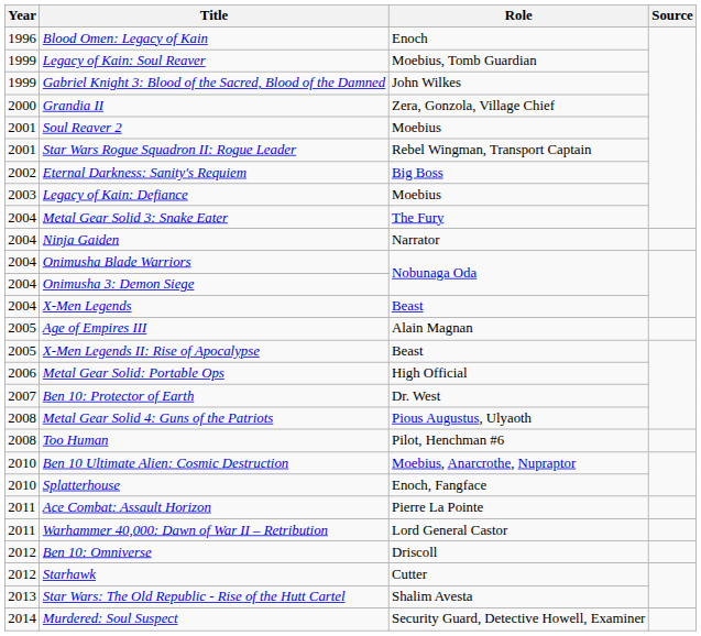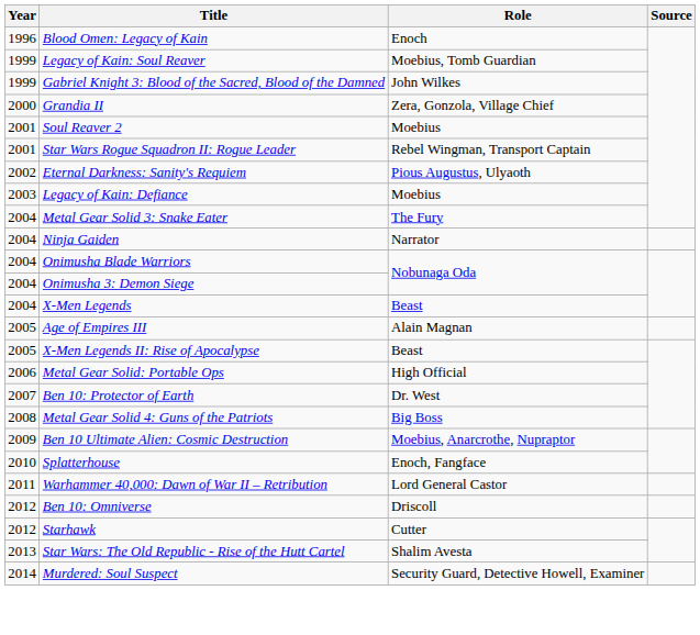Eternal Darkness: Sanity's Requiem | Role: Big Boss -> Pious Augustus, Ulyaoth
Metal Gear Solid 4: Guns of the Patriots | Role: Pious Augustus, Ulyaoth -> Big Boss
- row: 2008 | Too Human | Pilot, Henchman #6
Ben 10 Ultimate Alien: Cosmic Destruction | Year: 2010 -> 2009
- row: 2011 | Ace Combat: Assault Horizon | Pierre La Pointe
